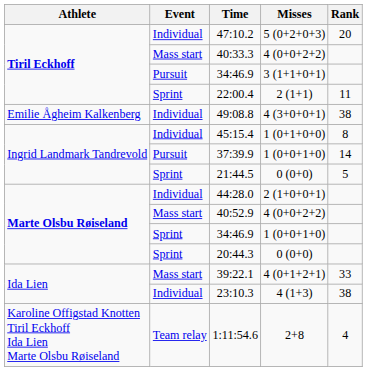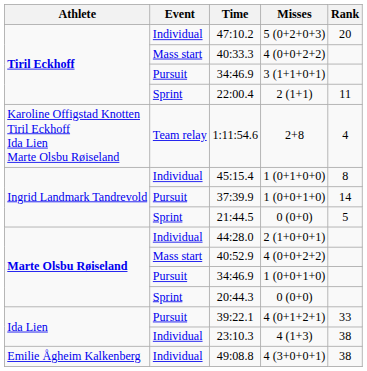rows swapped: 49:08.8 <-> 1:11:54.6
34:46.9 / 1 (0+0+1+0) | Event: Sprint -> Pursuit
39:22.1 | Event: Mass start -> Pursuit
